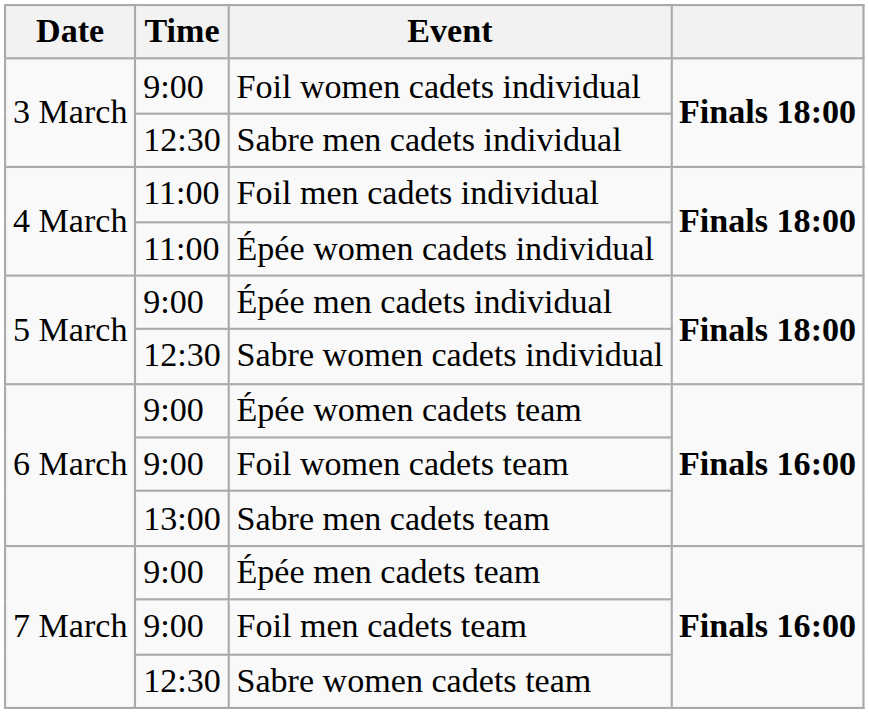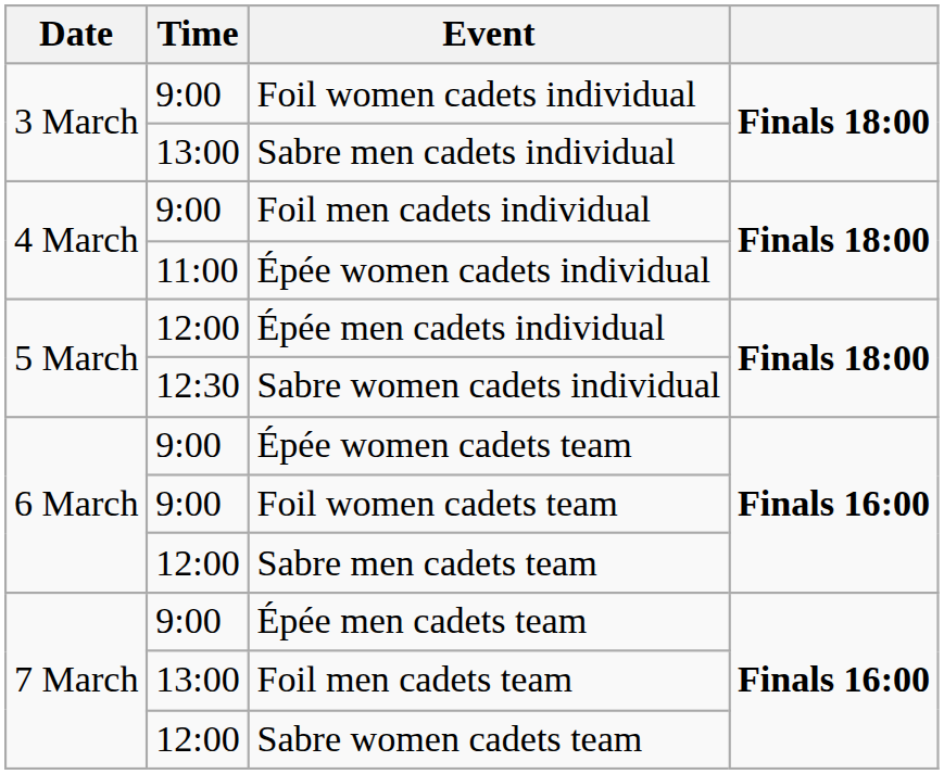Sabre men cadets individual | Time: 12:30 -> 13:00
Foil men cadets individual | Time: 11:00 -> 9:00
Épée men cadets individual | Time: 9:00 -> 12:00
Sabre men cadets team | Time: 13:00 -> 12:00
Foil men cadets team | Time: 9:00 -> 13:00
Sabre women cadets team | Time: 12:30 -> 12:00
